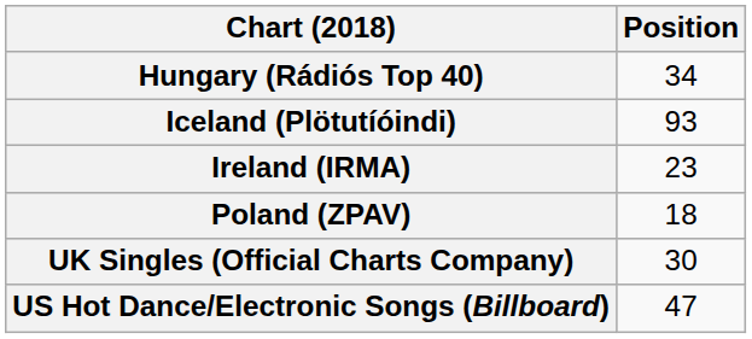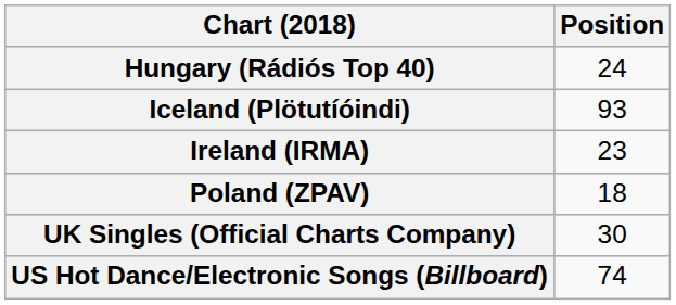Hungary (Rádiós Top 40) | Position: 34 -> 24
US Hot Dance/Electronic Songs (Billboard) | Position: 47 -> 74
